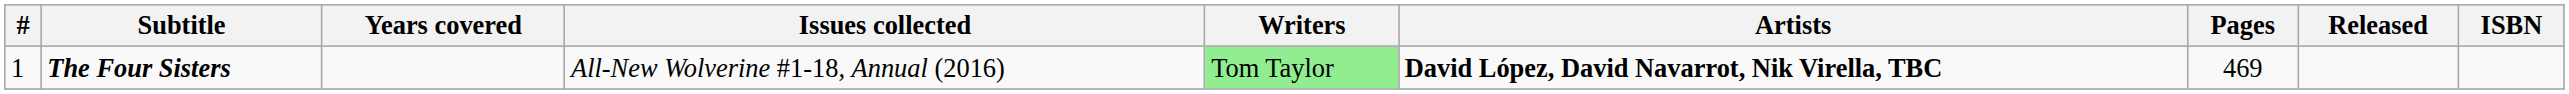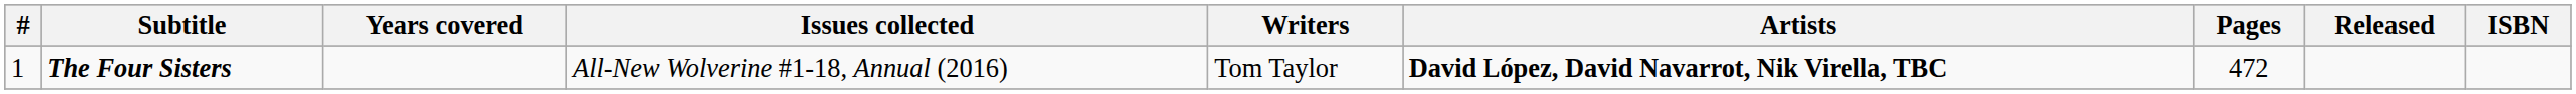The Four Sisters | Writers: lightgreen background -> no background
The Four Sisters | Pages: 469 -> 472
